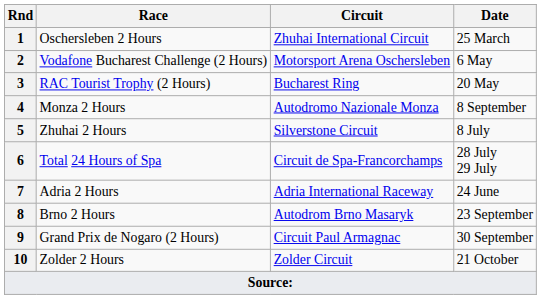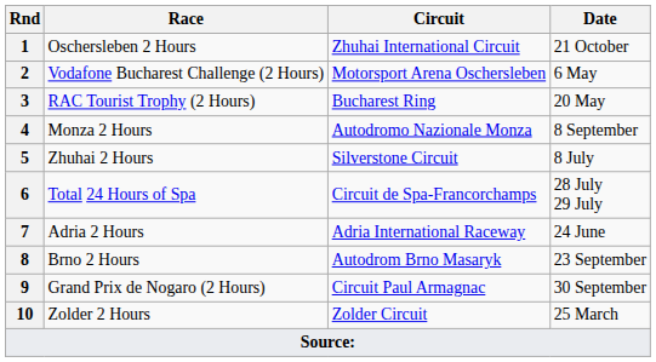1 | Date: 25 March -> 21 October
10 | Date: 21 October -> 25 March
